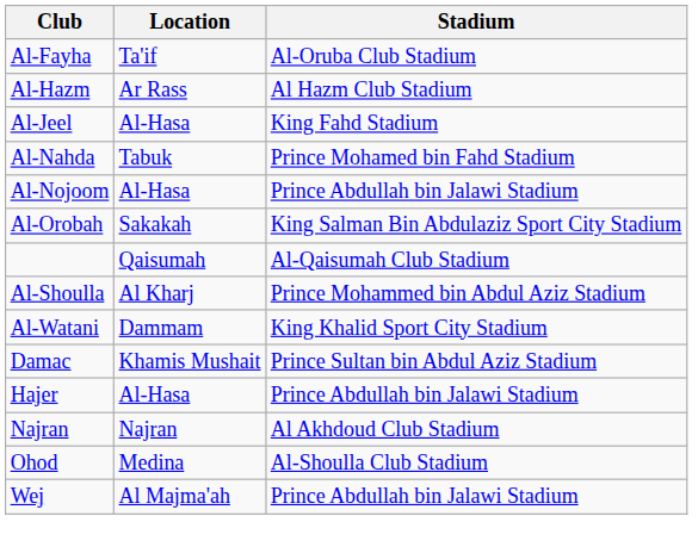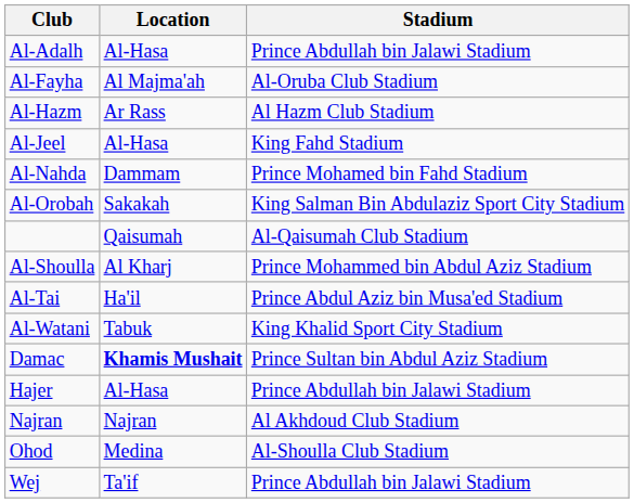+ row: Al-Adalh | Al-Hasa | Prince Abdullah bin Jalawi Stadium
Al-Fayha | Location: Ta'if -> Al Majma'ah
Al-Nahda | Location: Tabuk -> Dammam
- row: Al-Nojoom | Al-Hasa | Prince Abdullah bin Jalawi Stadium
+ row: Al-Tai | Ha'il | Prince Abdul Aziz bin Musa'ed Stadium
Al-Watani | Location: Dammam -> Tabuk
Damac | Location: normal -> bold
Wej | Location: Al Majma'ah -> Ta'if
